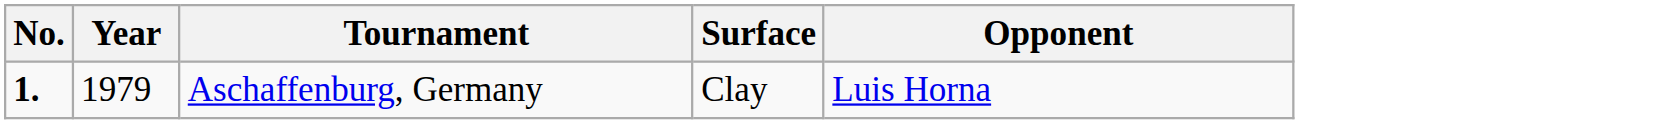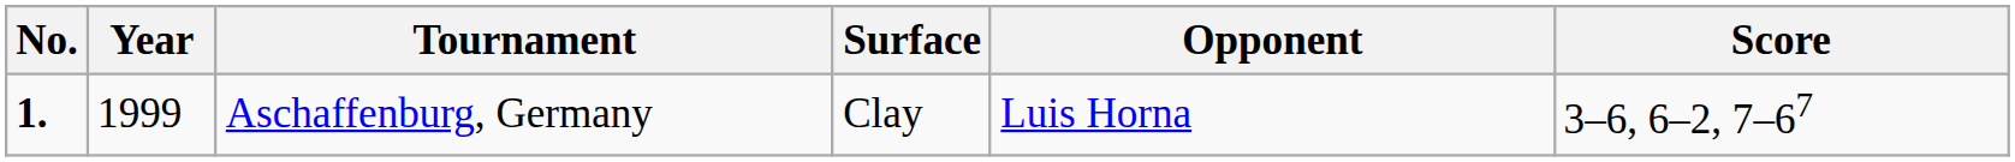+ column: Score | 3–6, 6–2, 7–67
Aschaffenburg, Germany | Year: 1979 -> 1999
